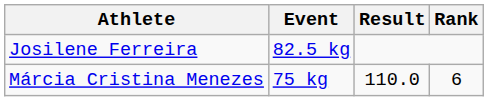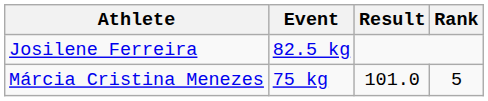Márcia Cristina Menezes | Result: 110.0 -> 101.0
Márcia Cristina Menezes | Rank: 6 -> 5
